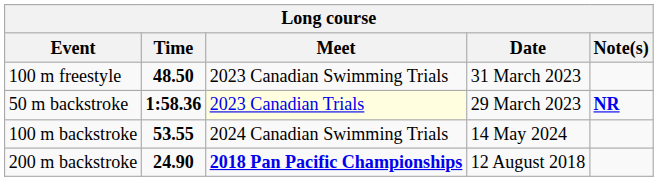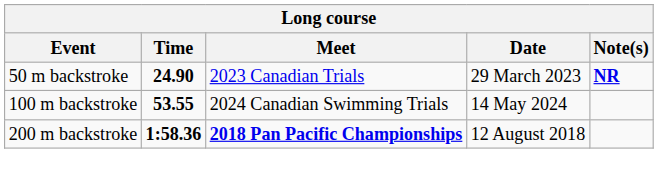- row: 100 m freestyle | 48.50 | 2023 Canadian Swimming Trials | 31 March 2023
50 m backstroke | Time: 1:58.36 -> 24.90
50 m backstroke | Meet: lightyellow background -> no background
200 m backstroke | Time: 24.90 -> 1:58.36
